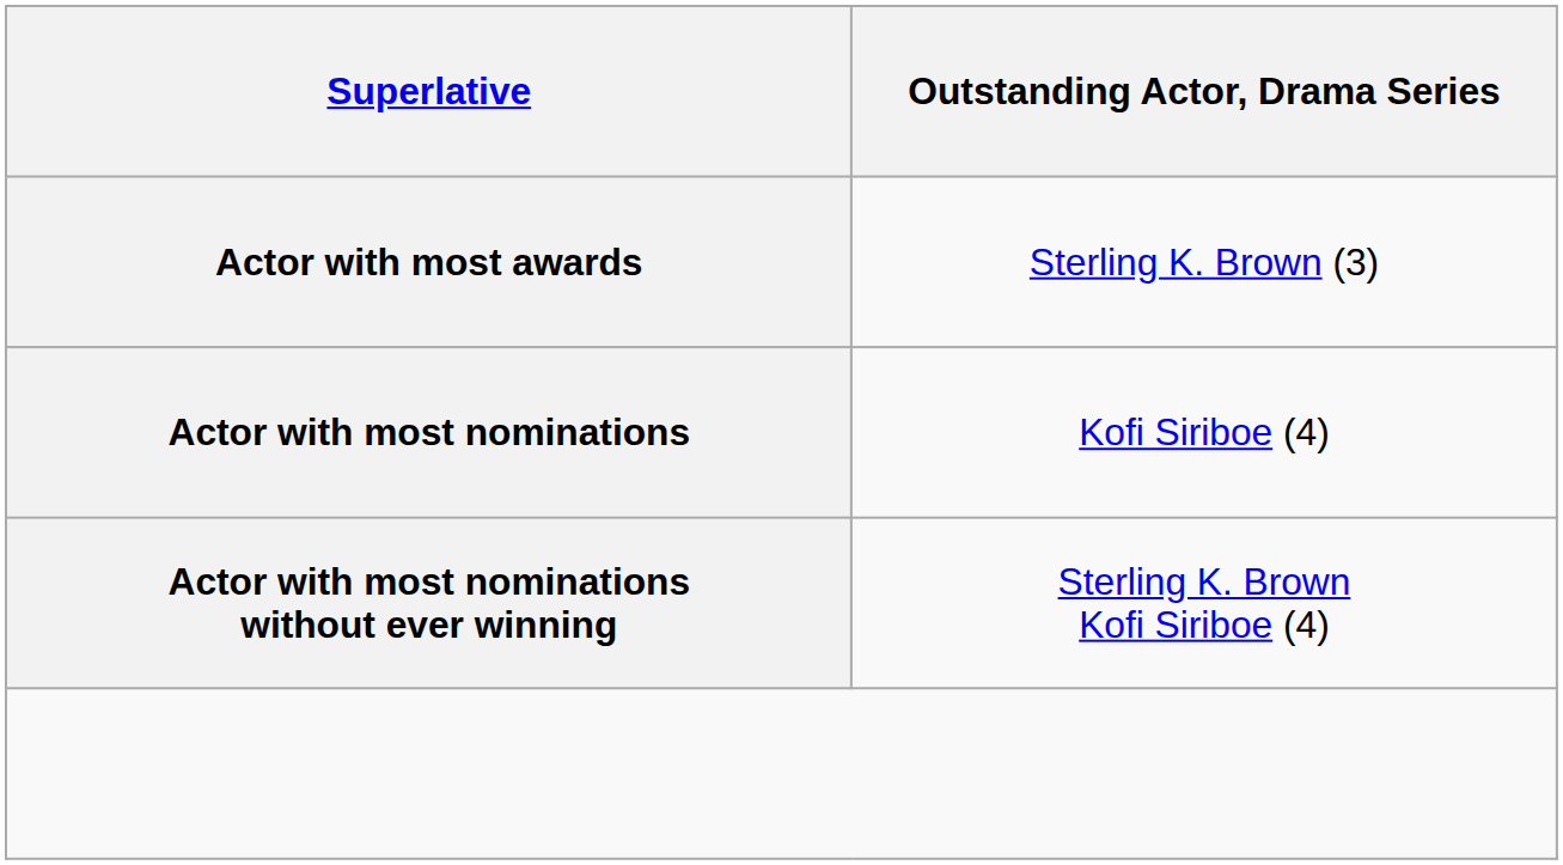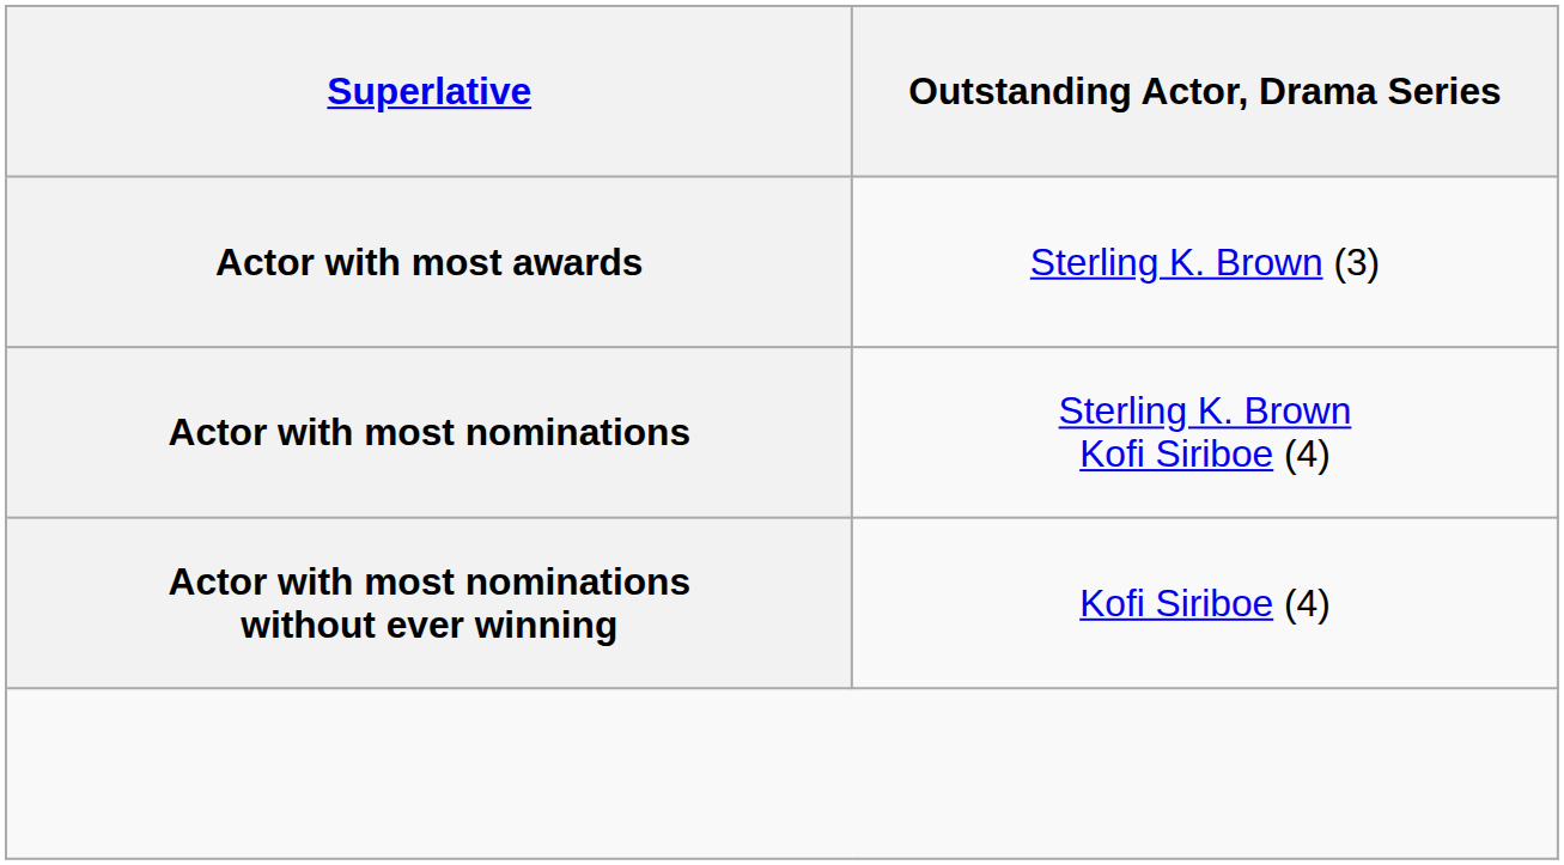Actor with most nominations | column 2: Kofi Siriboe (4) -> Sterling K. Brown Kofi Siriboe (4)
Actor with most nominations without ever winning | column 2: Sterling K. Brown Kofi Siriboe (4) -> Kofi Siriboe (4)
